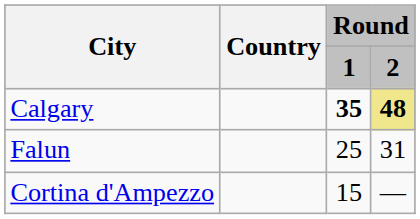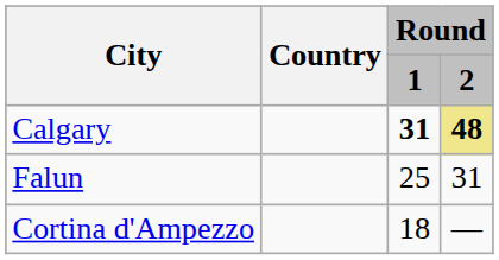Calgary | Round / 1: 35 -> 31
Cortina d'Ampezzo | Round / 1: 15 -> 18
